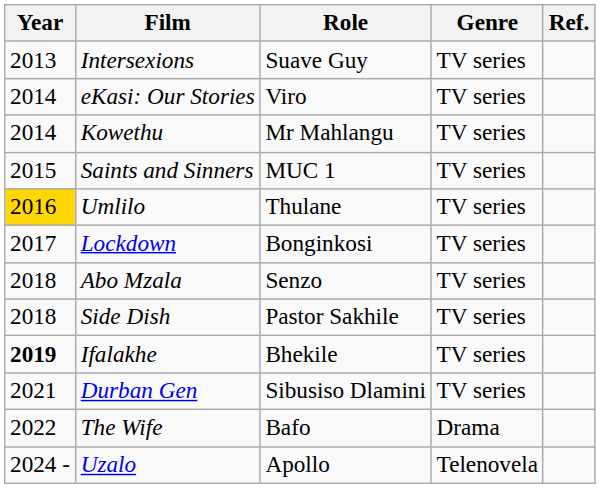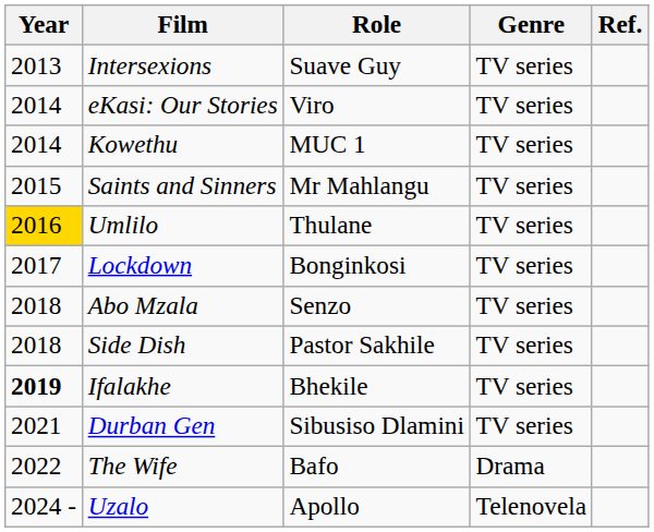Kowethu | Role: Mr Mahlangu -> MUC 1
Saints and Sinners | Role: MUC 1 -> Mr Mahlangu
